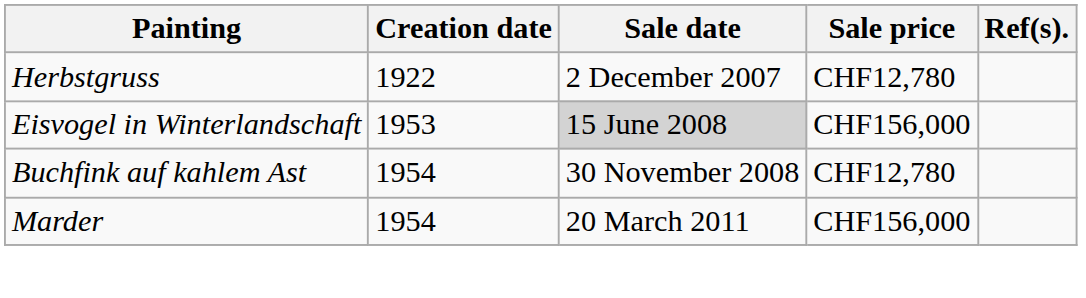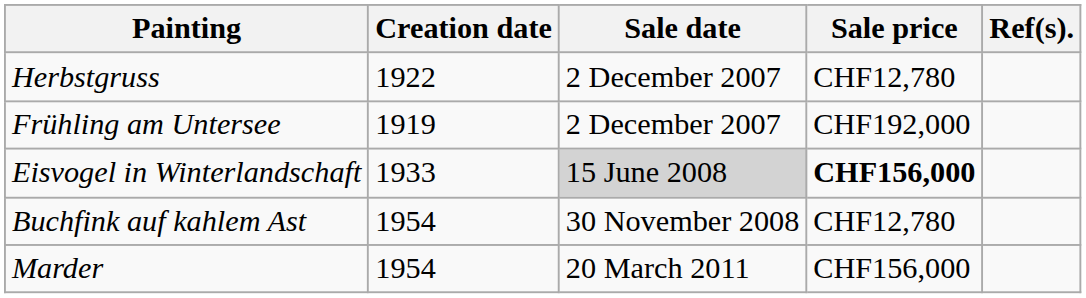+ row: Frühling am Untersee | 1919 | 2 December 2007 | CHF192,000
Eisvogel in Winterlandschaft | Creation date: 1953 -> 1933
Eisvogel in Winterlandschaft | Sale price: normal -> bold
